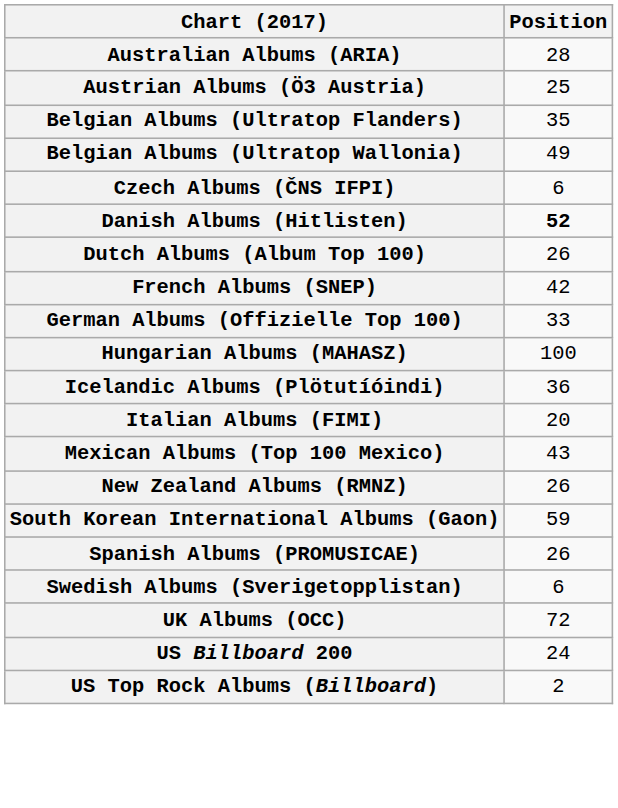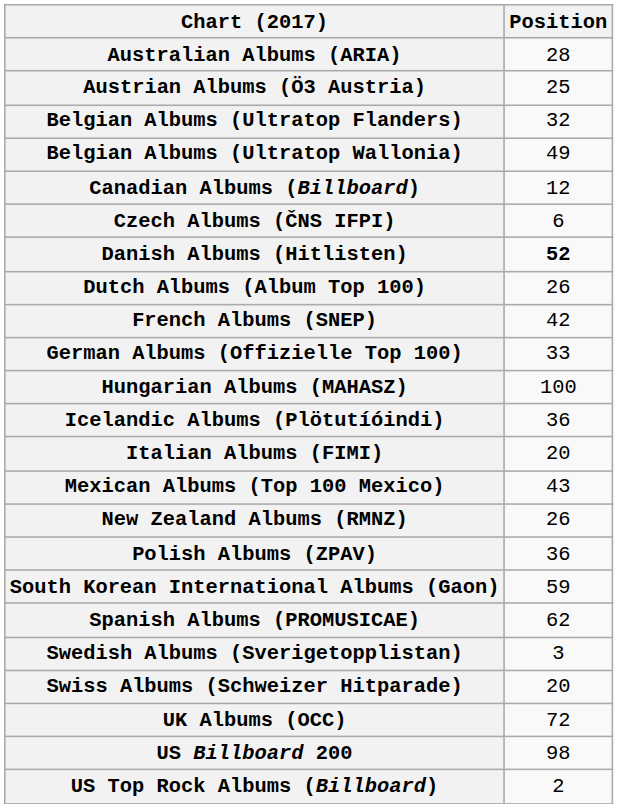Belgian Albums (Ultratop Flanders) | Position: 35 -> 32
+ row: Canadian Albums (Billboard) | 12
+ row: Polish Albums (ZPAV) | 36
Spanish Albums (PROMUSICAE) | Position: 26 -> 62
Swedish Albums (Sverigetopplistan) | Position: 6 -> 3
+ row: Swiss Albums (Schweizer Hitparade) | 20
US Billboard 200 | Position: 24 -> 98
